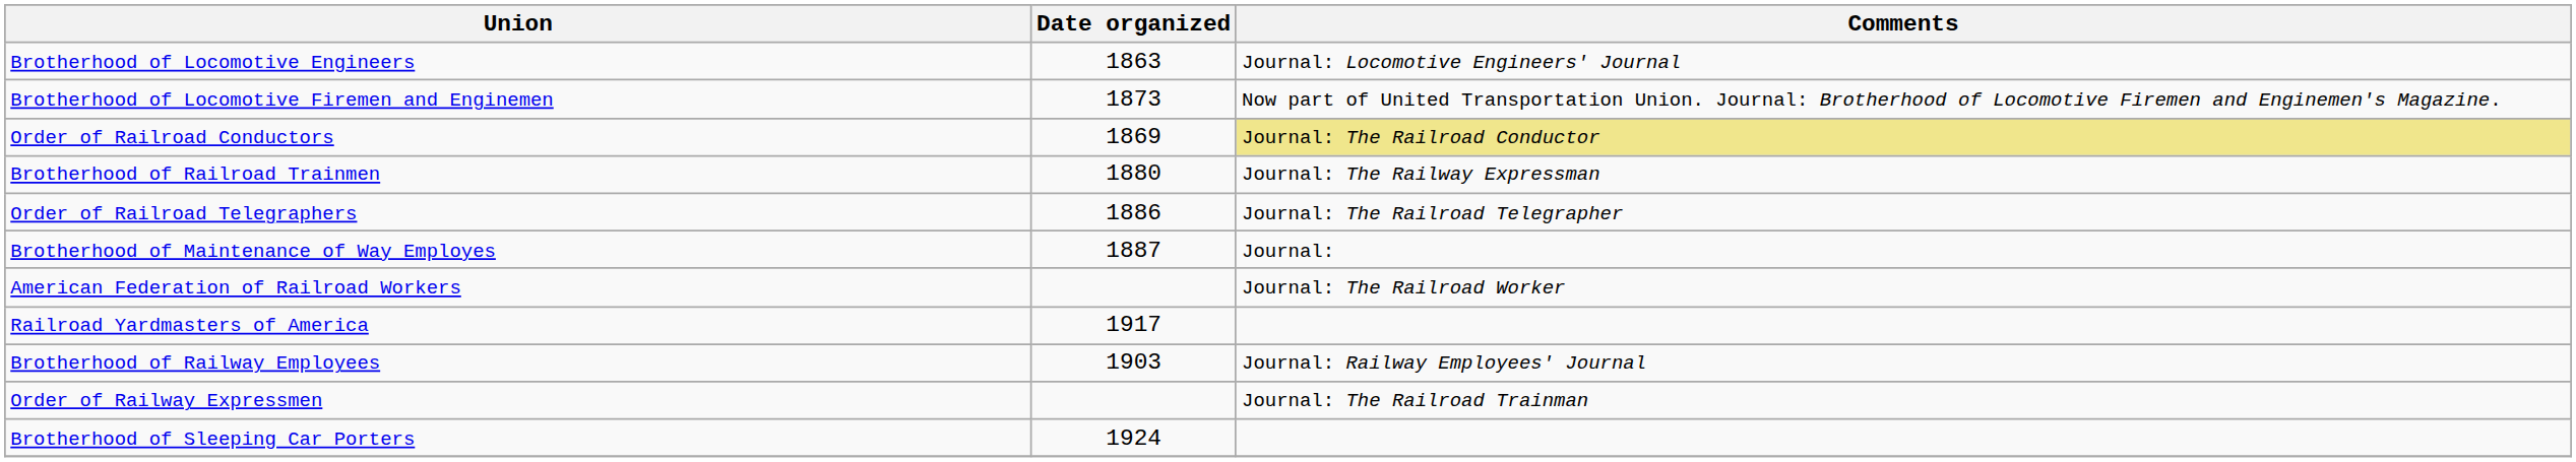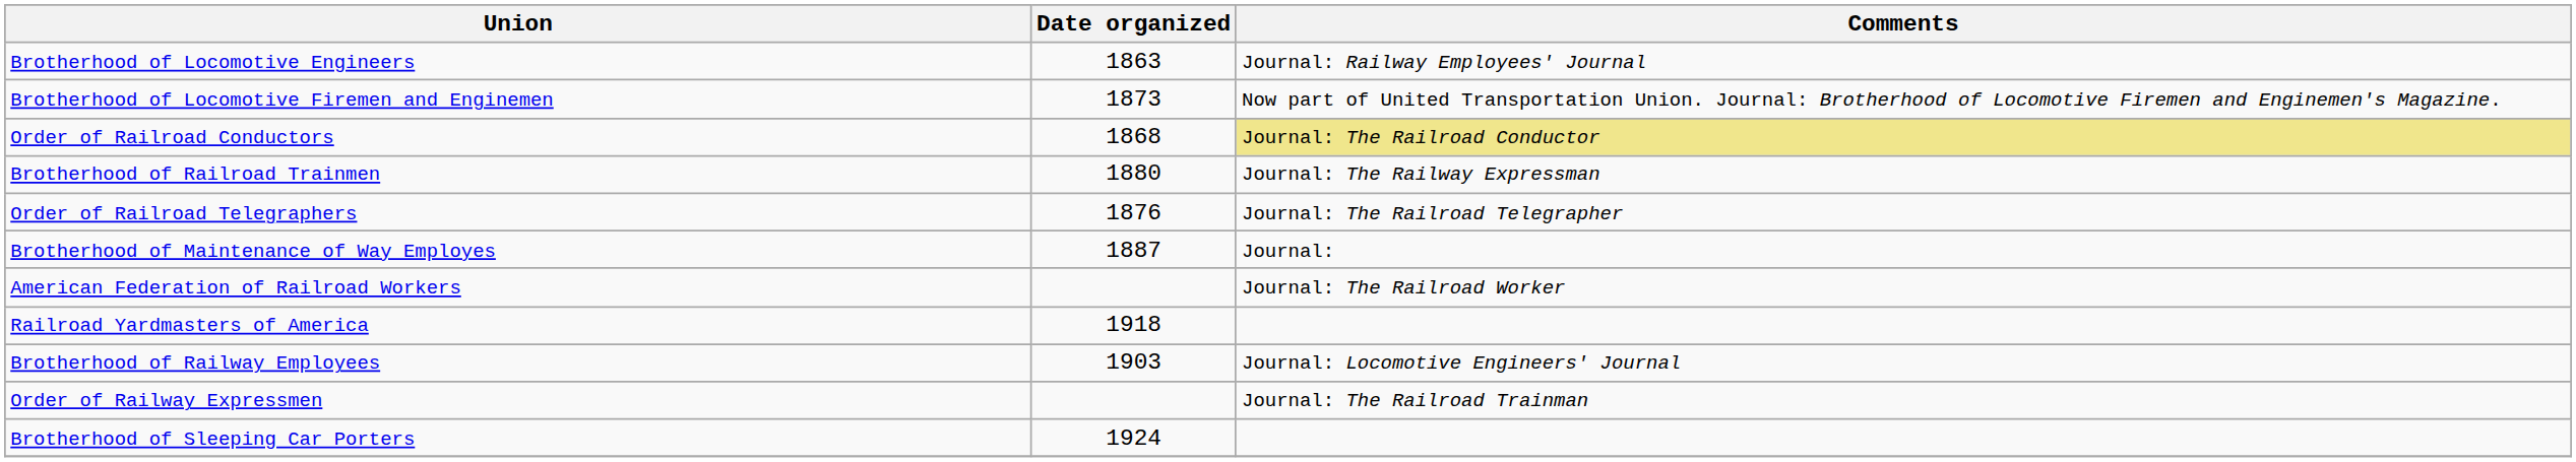Brotherhood of Locomotive Engineers | Comments: Journal: Locomotive Engineers' Journal -> Journal: Railway Employees' Journal
Order of Railroad Conductors | Date organized: 1869 -> 1868
Order of Railroad Telegraphers | Date organized: 1886 -> 1876
Railroad Yardmasters of America | Date organized: 1917 -> 1918
Brotherhood of Railway Employees | Comments: Journal: Railway Employees' Journal -> Journal: Locomotive Engineers' Journal
